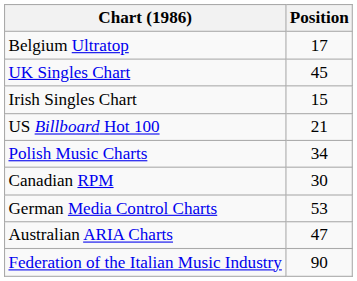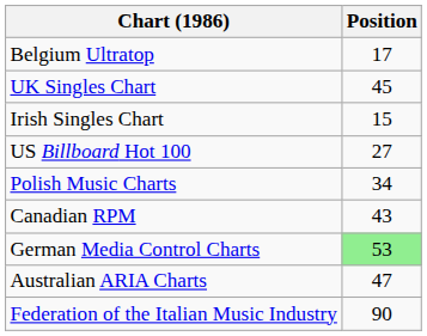US Billboard Hot 100 | Position: 21 -> 27
Canadian RPM | Position: 30 -> 43
German Media Control Charts | Position: no background -> lightgreen background
